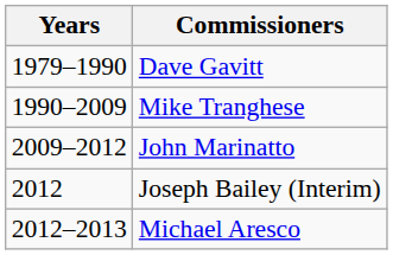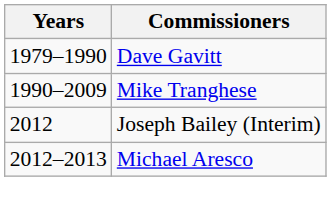- row: 2009–2012 | John Marinatto
